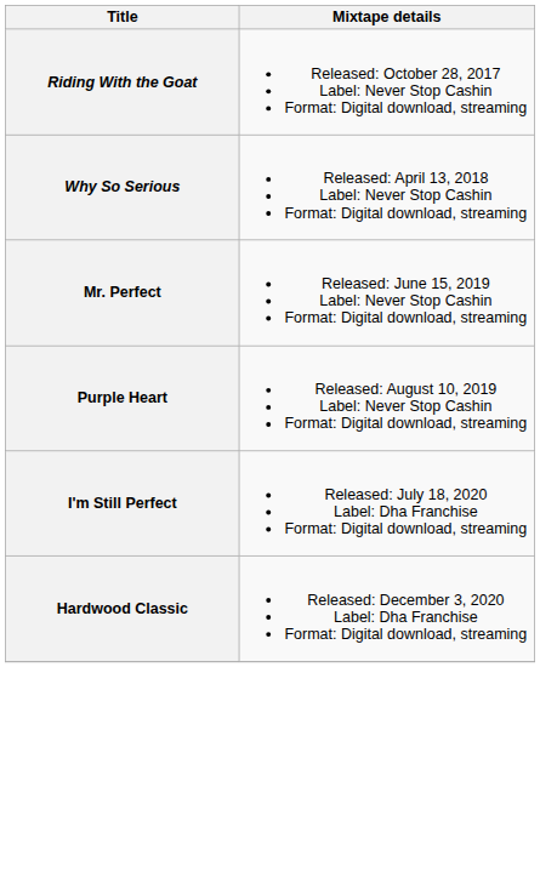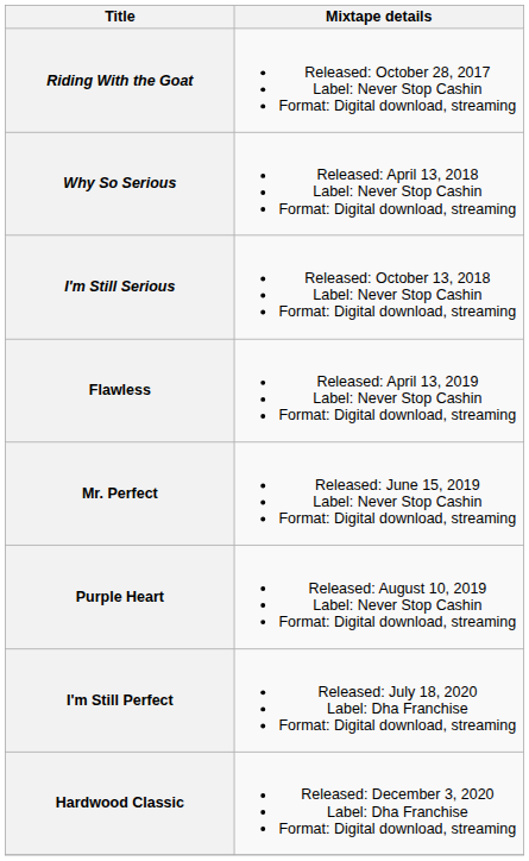+ row: I'm Still Serious | Released: October 13, 2018 Label: Never Stop Cashin Format: Digital download, streaming
+ row: Flawless | Released: April 13, 2019 Label: Never Stop Cashin Format: Digital download, streaming
